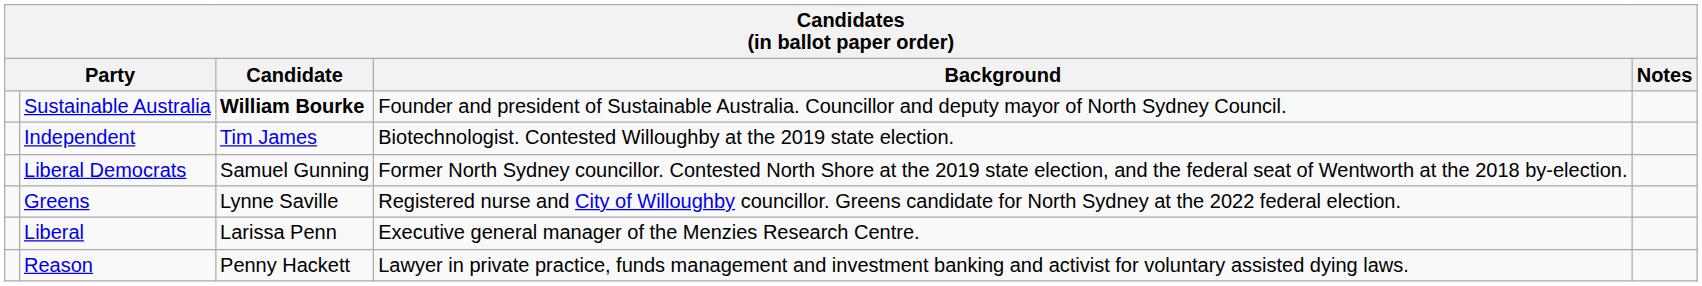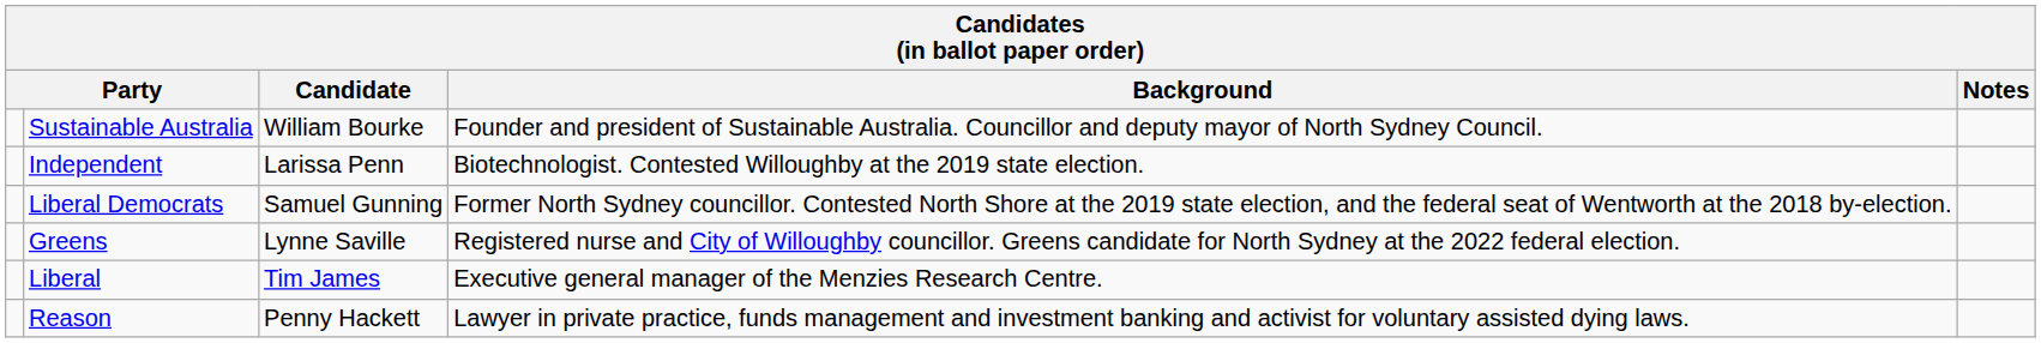Sustainable Australia | Candidate: bold -> normal
Independent | Candidate: Tim James -> Larissa Penn
Liberal | Candidate: Larissa Penn -> Tim James
